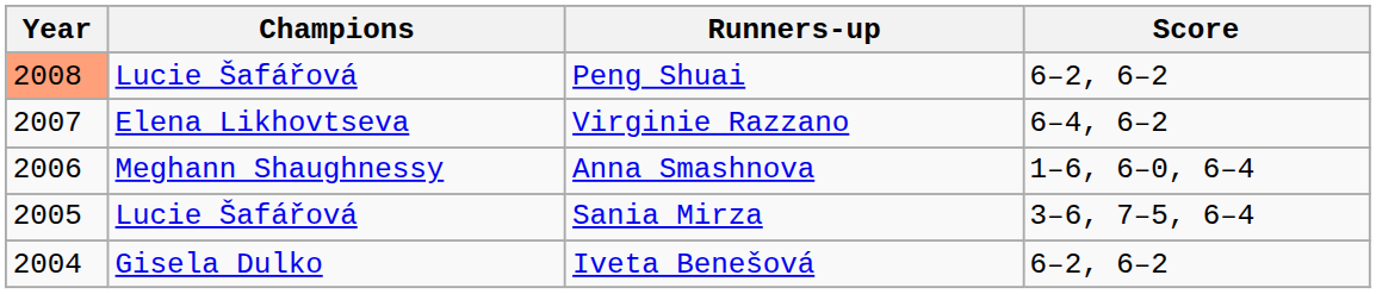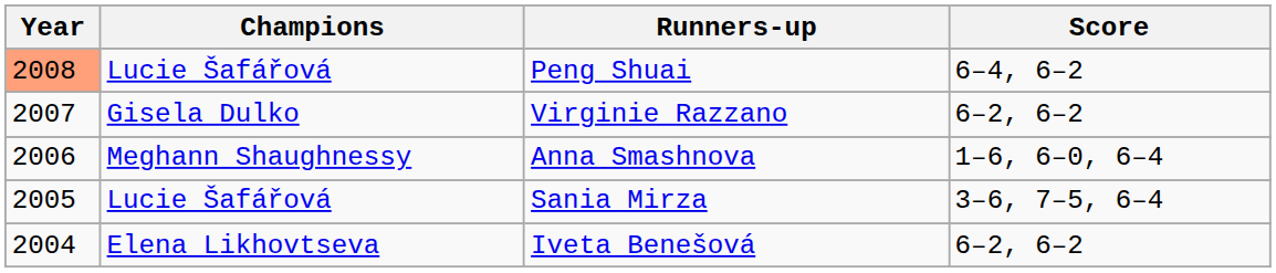Peng Shuai | Score: 6–2, 6–2 -> 6–4, 6–2
Virginie Razzano | Champions: Elena Likhovtseva -> Gisela Dulko
Virginie Razzano | Score: 6–4, 6–2 -> 6–2, 6–2
Iveta Benešová | Champions: Gisela Dulko -> Elena Likhovtseva
